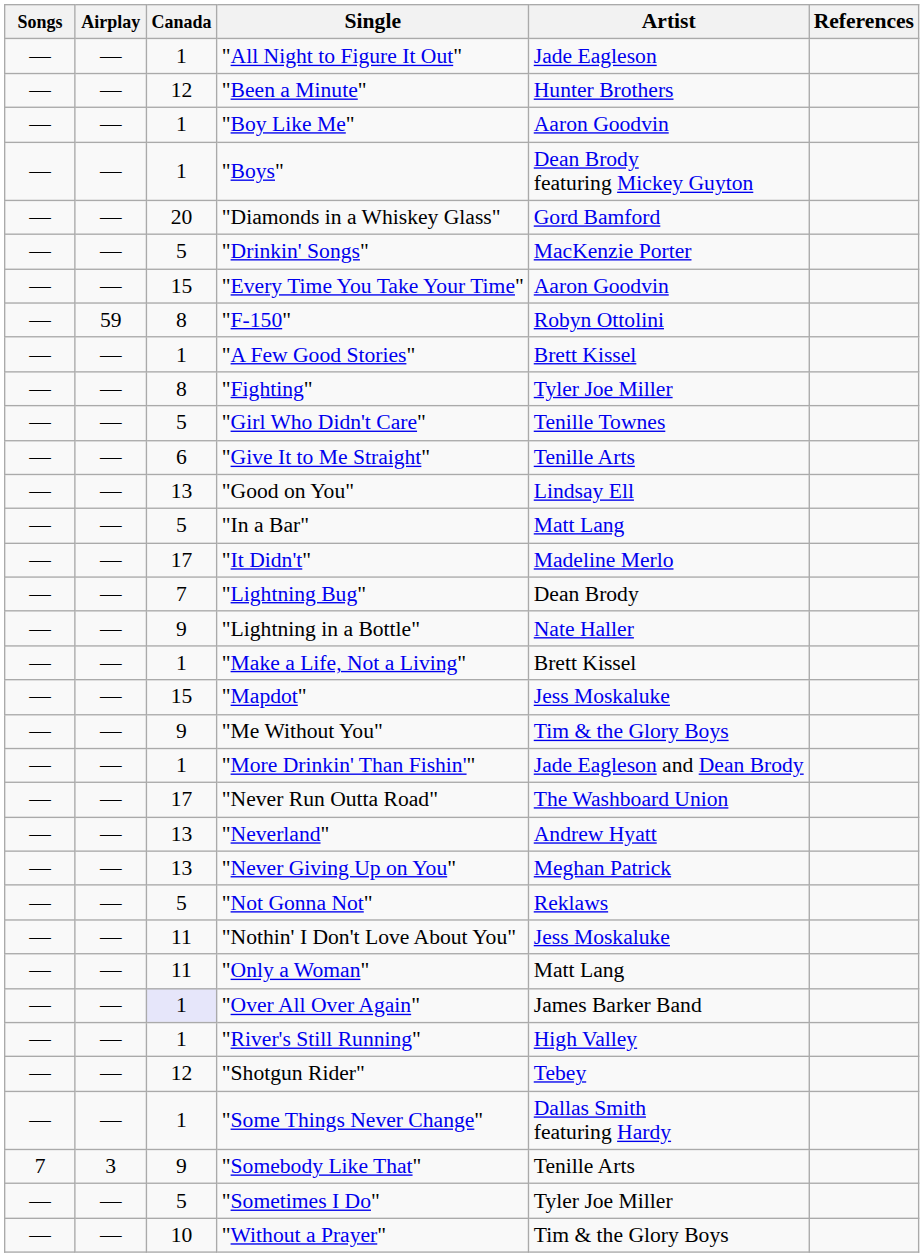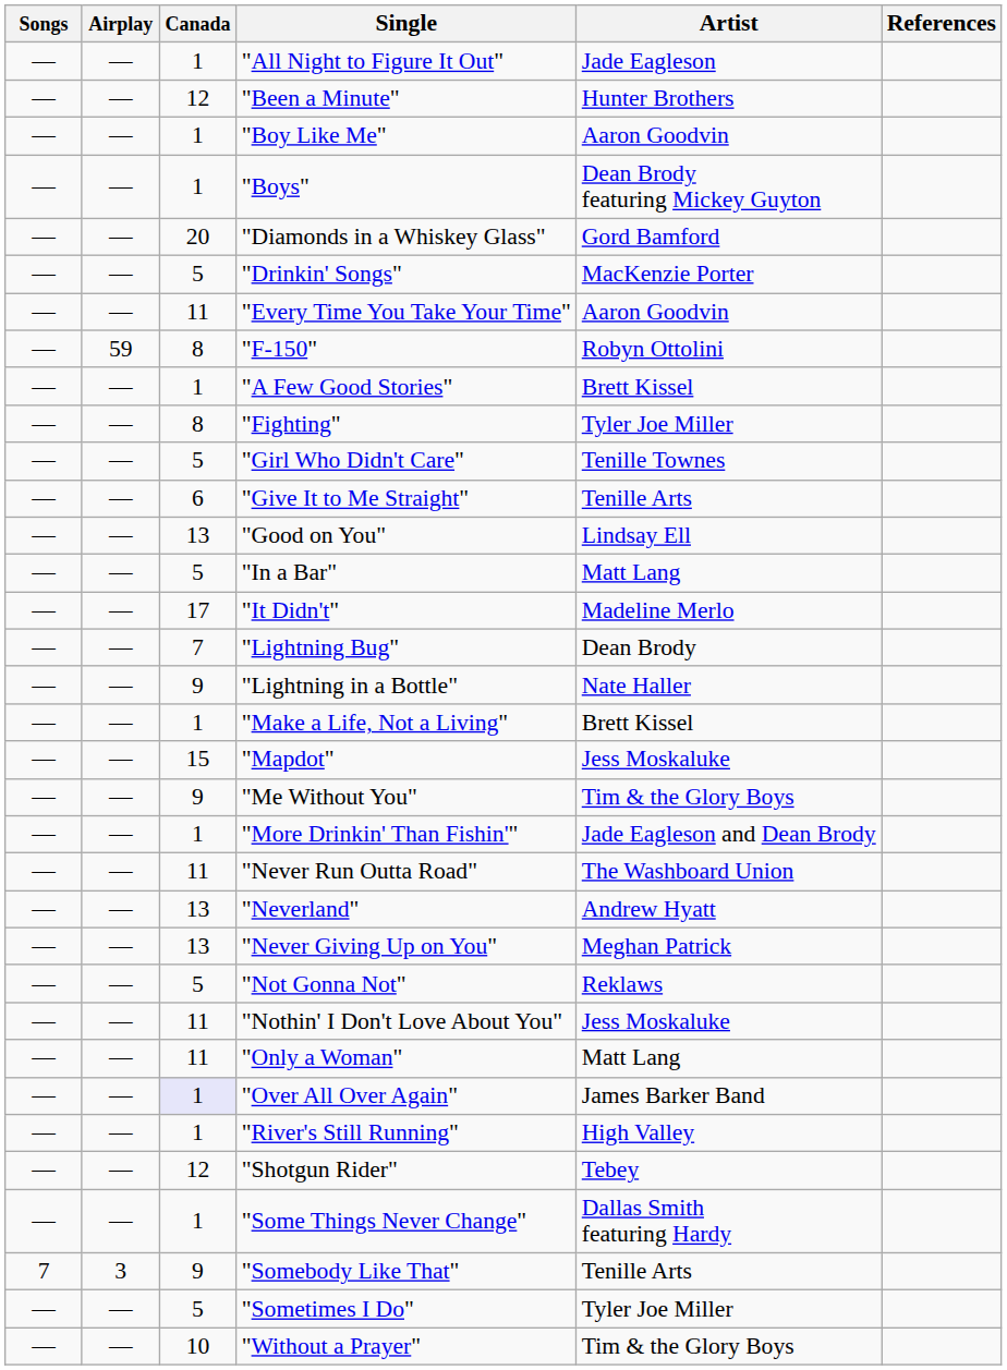"Every Time You Take Your Time" | Canada: 15 -> 11
"Never Run Outta Road" | Canada: 17 -> 11
